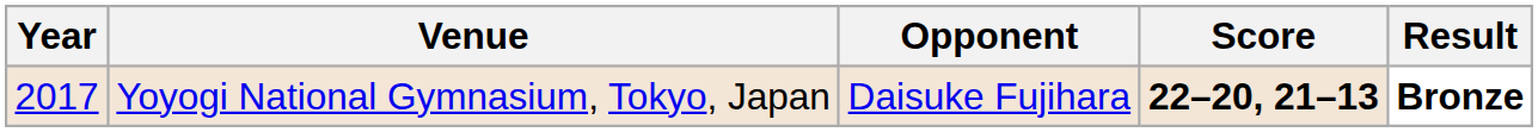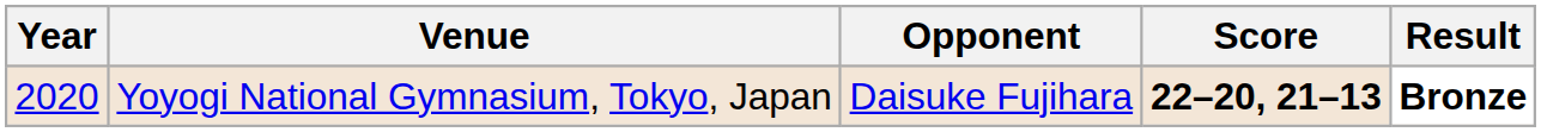Yoyogi National Gymnasium, Tokyo, Japan | Year: 2017 -> 2020
